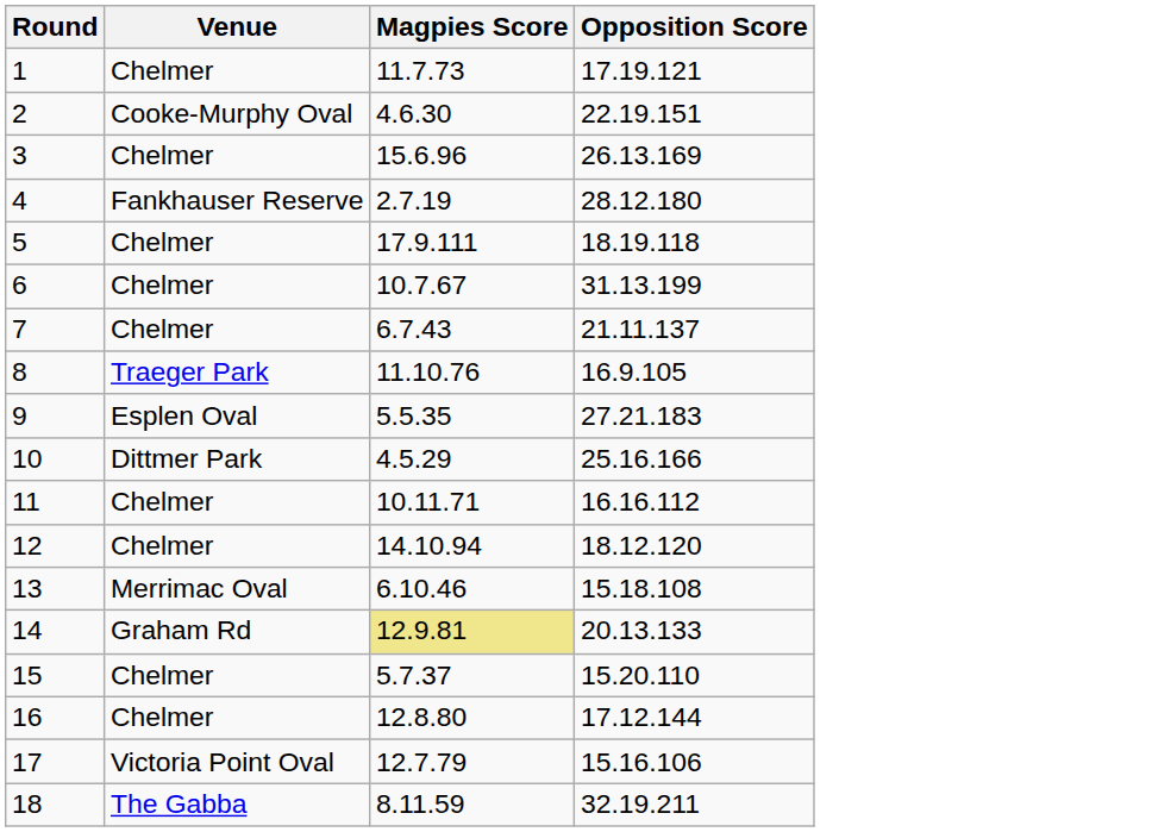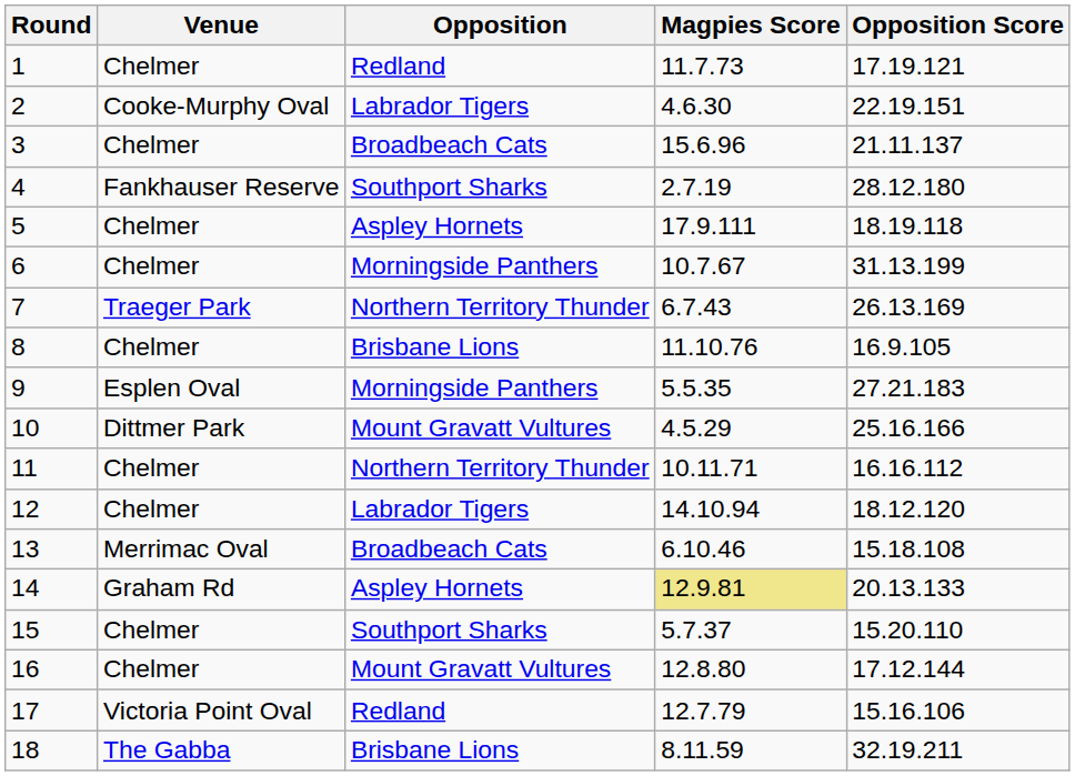+ column: Opposition | Redland | Labrador Tigers | Broadbeach Cats | Southport Sharks | Aspley Hornets | Morningside Panthers | Northern Territory Thunder | Brisbane Lions | Morningside Panthers | Mount Gravatt Vultures | Northern Territory Thunder | Labrador Tigers | Broadbeach Cats | Aspley Hornets | Southport Sharks | Mount Gravatt Vultures | Redland | Brisbane Lions
3 | Opposition Score: 26.13.169 -> 21.11.137
7 | Venue: Chelmer -> Traeger Park
7 | Opposition Score: 21.11.137 -> 26.13.169
8 | Venue: Traeger Park -> Chelmer
